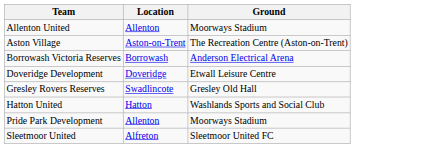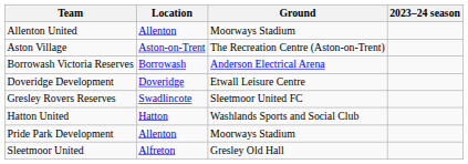+ column: 2023–24 season
Gresley Rovers Reserves | Ground: Gresley Old Hall -> Sleetmoor United FC
Sleetmoor United | Ground: Sleetmoor United FC -> Gresley Old Hall
